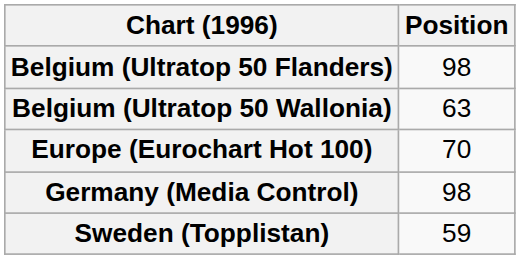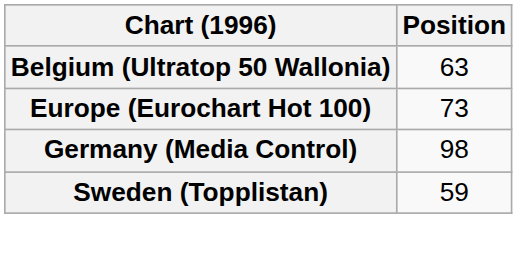- row: Belgium (Ultratop 50 Flanders) | 98
Europe (Eurochart Hot 100) | Position: 70 -> 73
